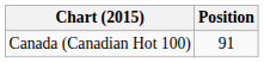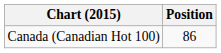Canada (Canadian Hot 100) | Position: 91 -> 86
